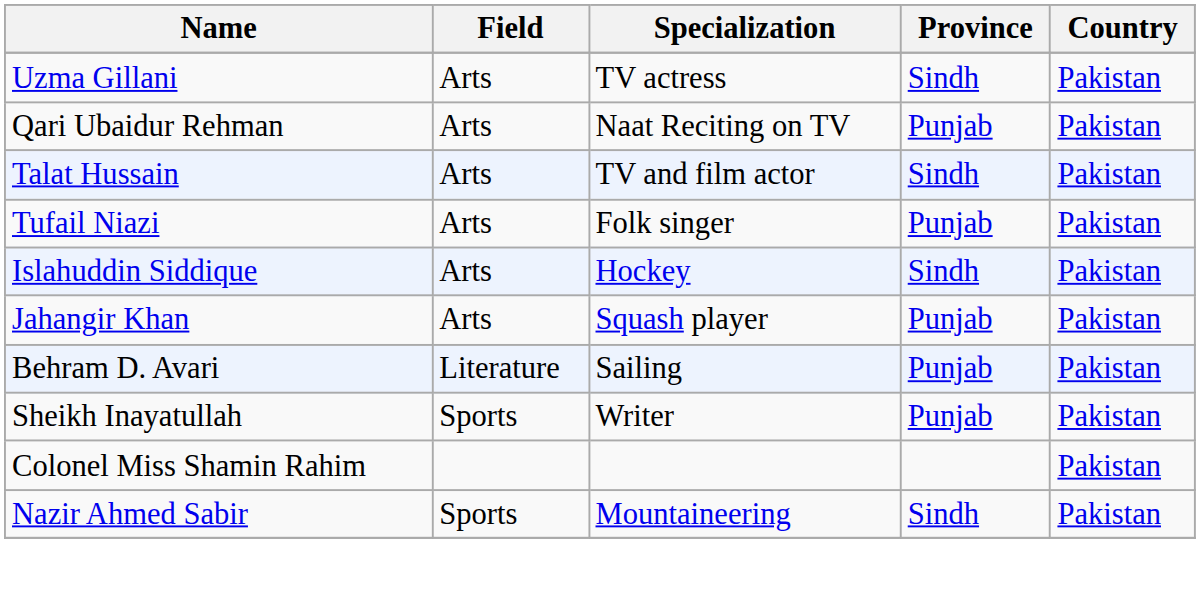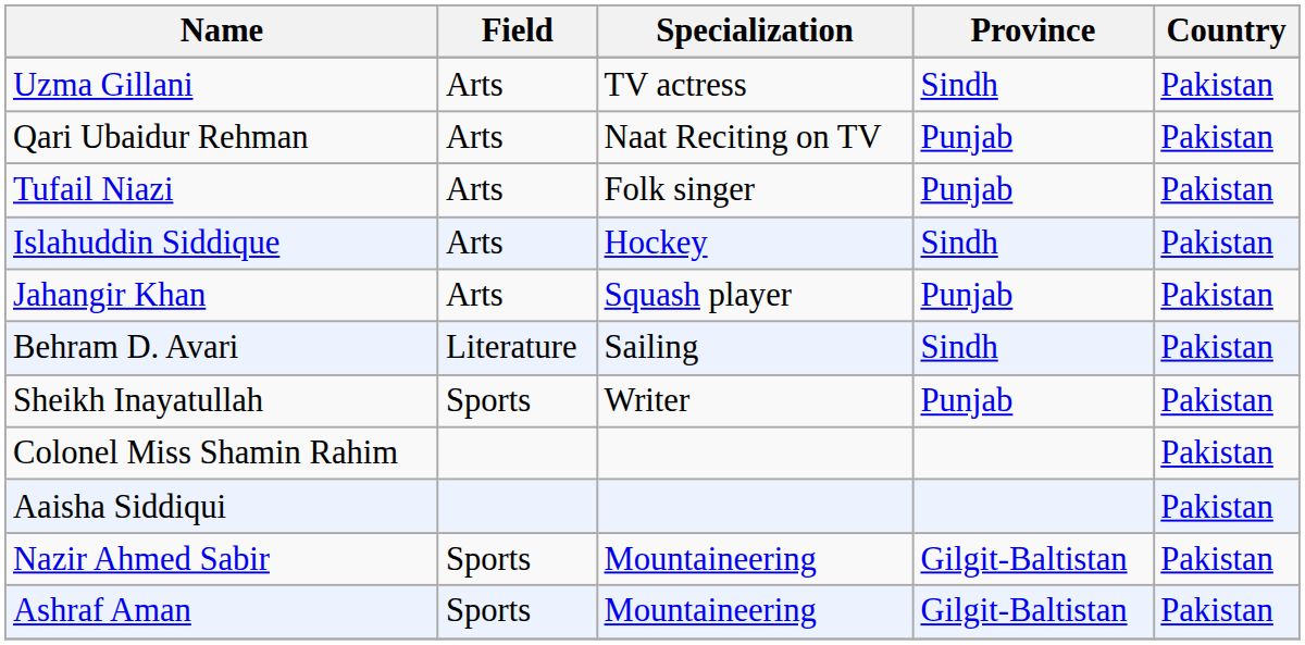- row: Talat Hussain | Arts | TV and film actor | Sindh | Pakistan
Behram D. Avari | Province: Punjab -> Sindh
+ row: Aaisha Siddiqui | Pakistan
Nazir Ahmed Sabir | Province: Sindh -> Gilgit-Baltistan
+ row: Ashraf Aman | Sports | Mountaineering | Gilgit-Baltistan | Pakistan
